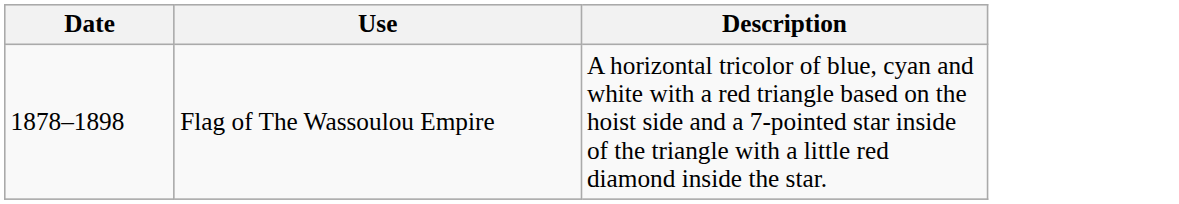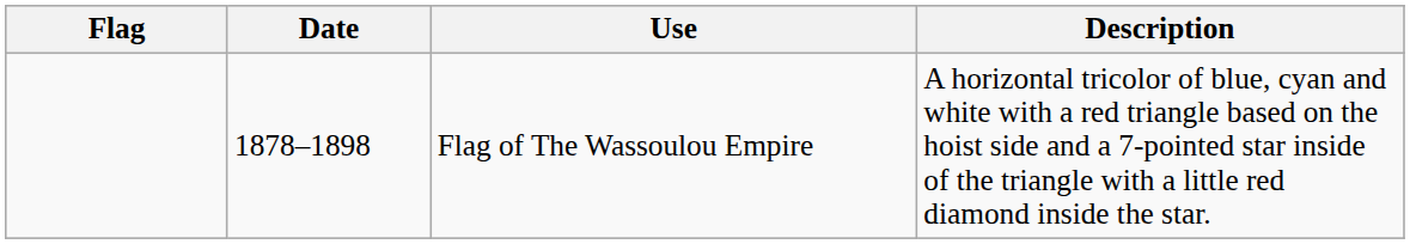+ column: Flag
